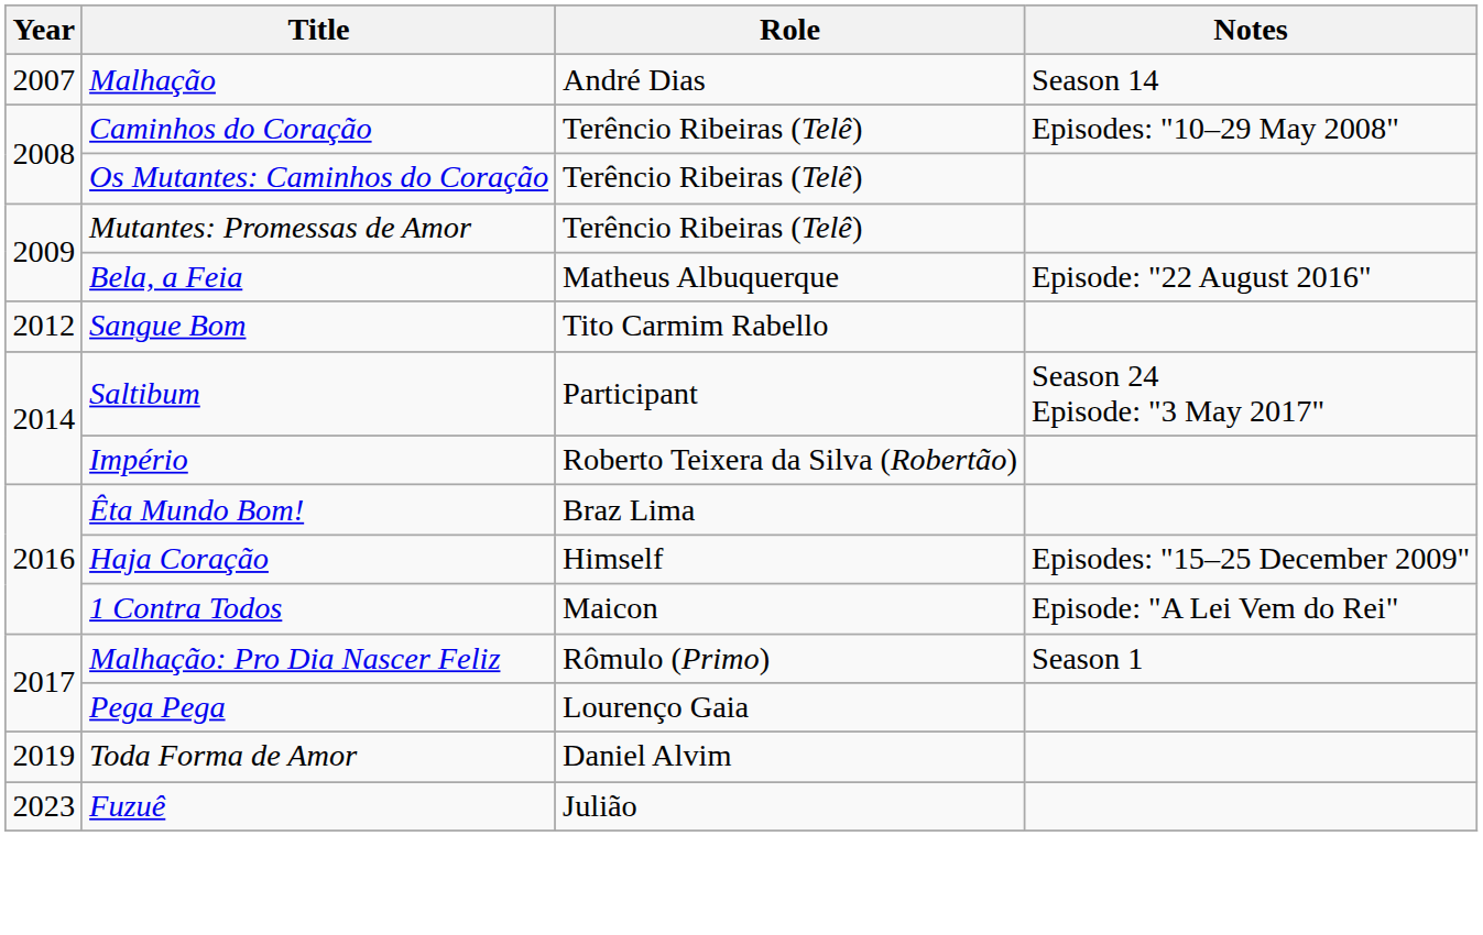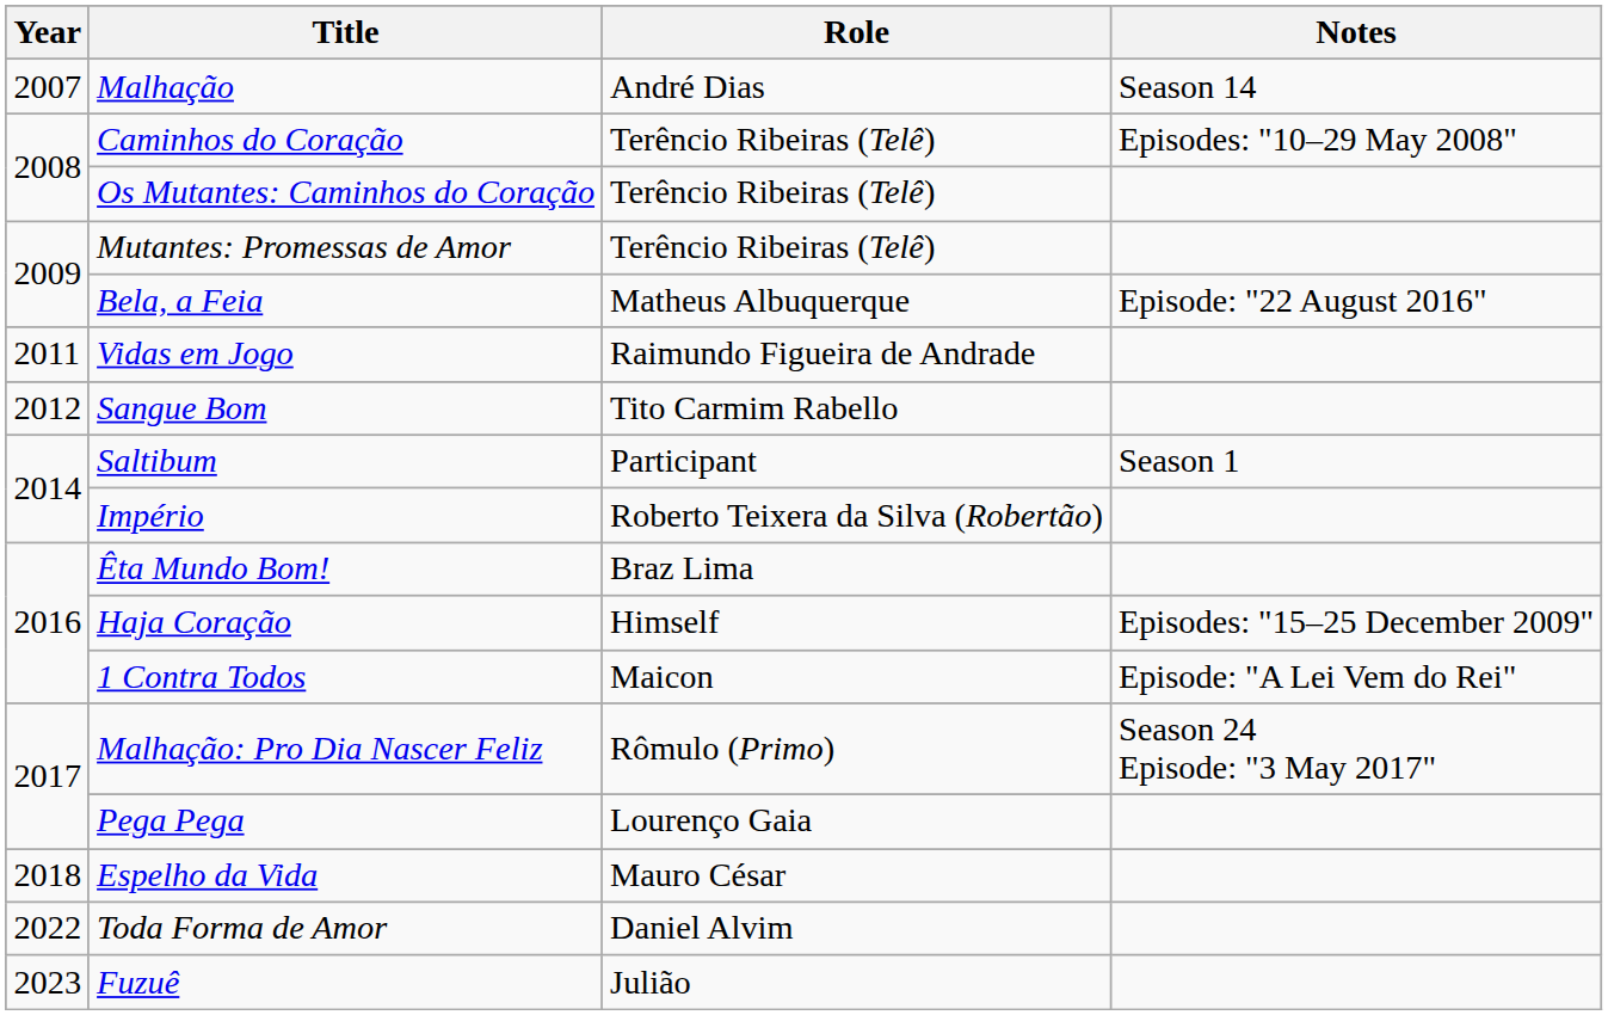+ row: 2011 | Vidas em Jogo | Raimundo Figueira de Andrade
Saltibum | Notes: Season 24 Episode: "3 May 2017" -> Season 1
Malhação: Pro Dia Nascer Feliz | Notes: Season 1 -> Season 24 Episode: "3 May 2017"
+ row: 2018 | Espelho da Vida | Mauro César
Toda Forma de Amor | Year: 2019 -> 2022
